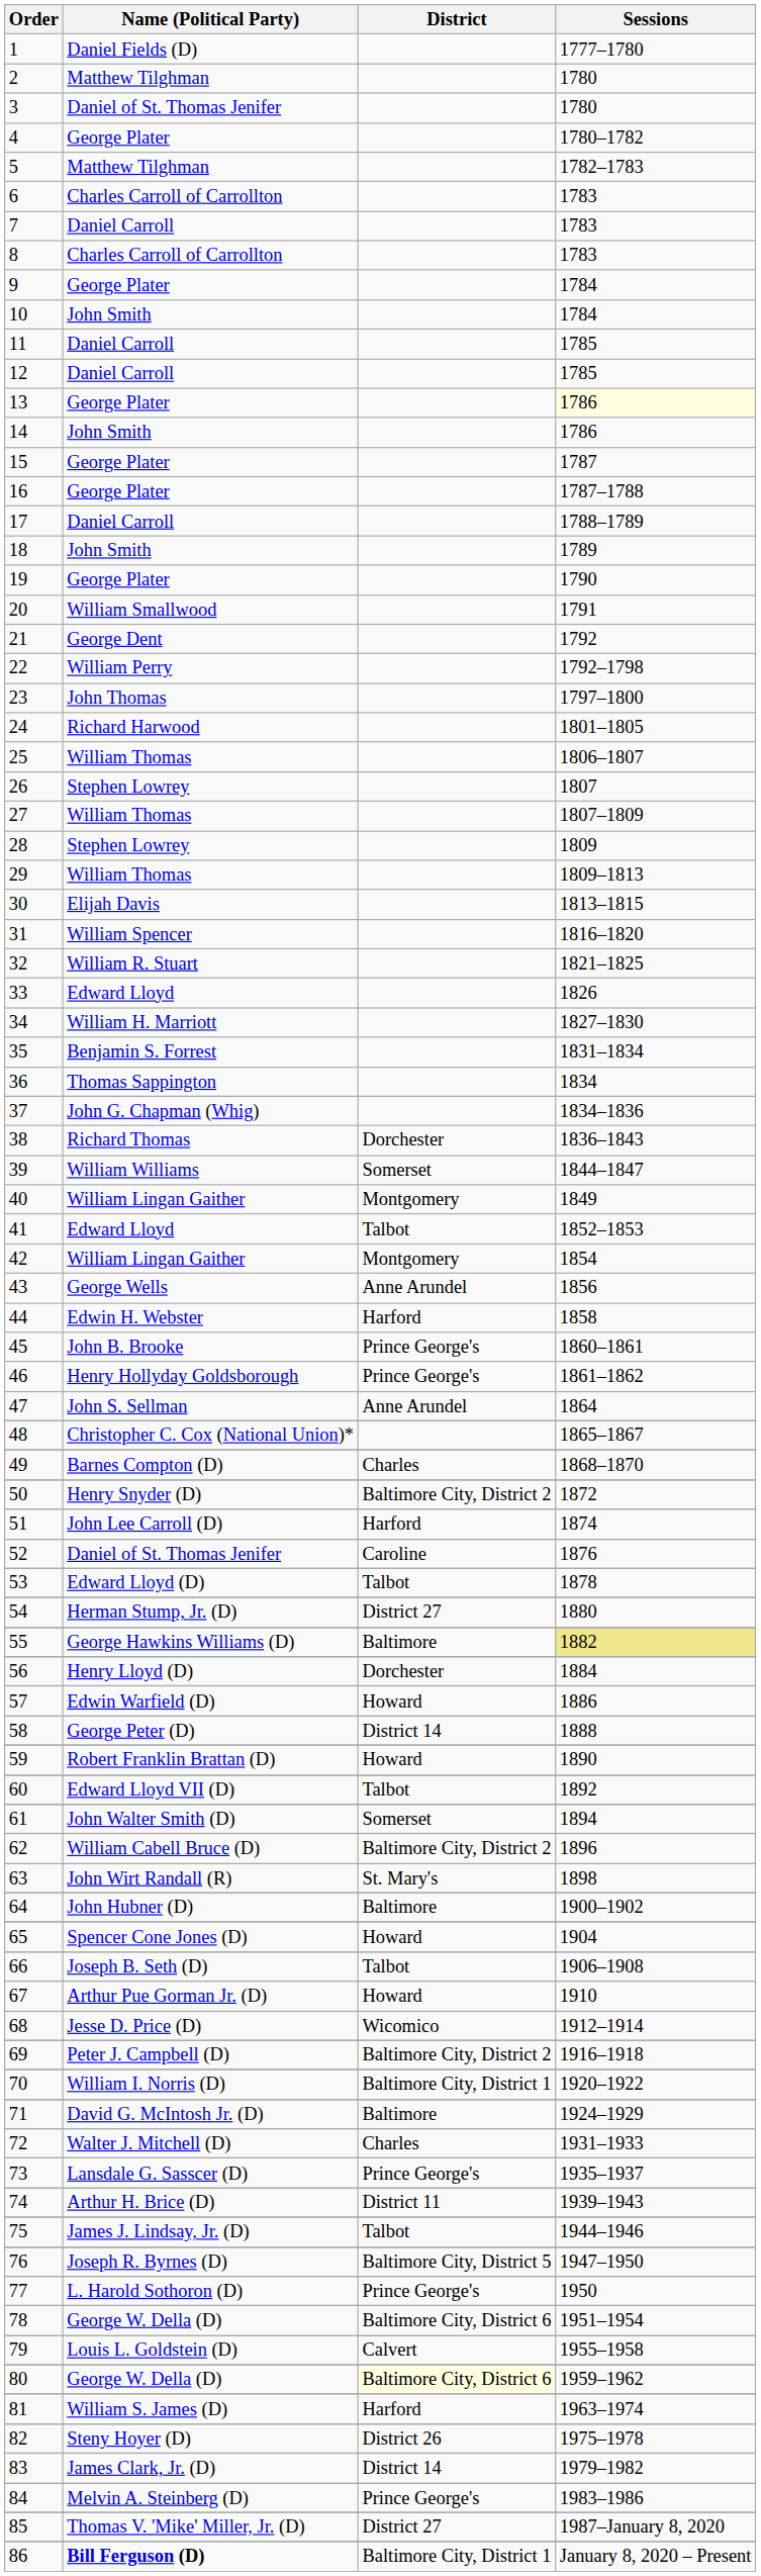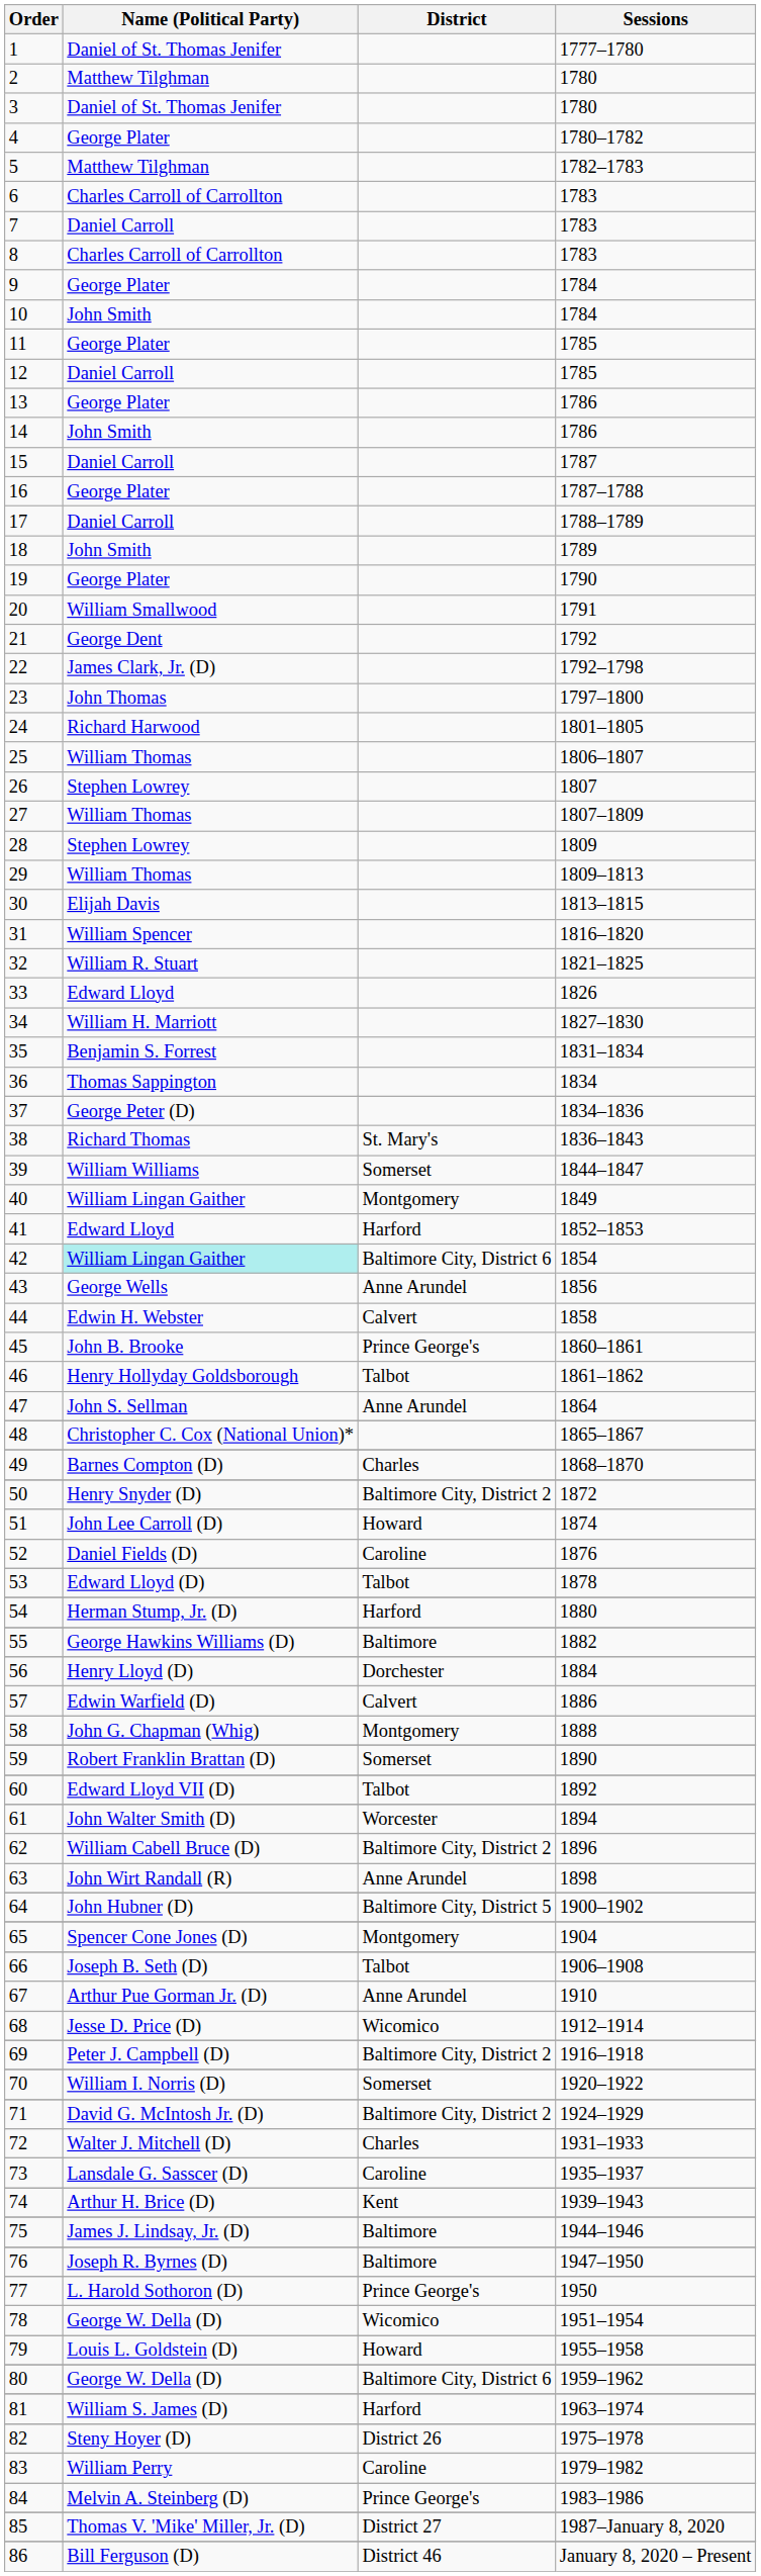1 | Name (Political Party): Daniel Fields (D) -> Daniel of St. Thomas Jenifer
11 | Name (Political Party): Daniel Carroll -> George Plater
13 | Sessions: lightyellow background -> no background
15 | Name (Political Party): George Plater -> Daniel Carroll
22 | Name (Political Party): William Perry -> James Clark, Jr. (D)
37 | Name (Political Party): John G. Chapman (Whig) -> George Peter (D)
38 | District: Dorchester -> St. Mary's
41 | District: Talbot -> Harford
42 | Name (Political Party): no background -> paleturquoise background
42 | District: Montgomery -> Baltimore City, District 6
44 | District: Harford -> Calvert
46 | District: Prince George's -> Talbot
51 | District: Harford -> Howard
52 | Name (Political Party): Daniel of St. Thomas Jenifer -> Daniel Fields (D)
54 | District: District 27 -> Harford
55 | Sessions: khaki background -> no background
57 | District: Howard -> Calvert
58 | Name (Political Party): George Peter (D) -> John G. Chapman (Whig)
58 | District: District 14 -> Montgomery
59 | District: Howard -> Somerset
61 | District: Somerset -> Worcester
63 | District: St. Mary's -> Anne Arundel
64 | District: Baltimore -> Baltimore City, District 5
65 | District: Howard -> Montgomery
67 | District: Howard -> Anne Arundel
70 | District: Baltimore City, District 1 -> Somerset
71 | District: Baltimore -> Baltimore City, District 2
73 | District: Prince George's -> Caroline
74 | District: District 11 -> Kent
75 | District: Talbot -> Baltimore
76 | District: Baltimore City, District 5 -> Baltimore
78 | District: Baltimore City, District 6 -> Wicomico
79 | District: Calvert -> Howard
80 | District: lightyellow background -> no background
83 | Name (Political Party): James Clark, Jr. (D) -> William Perry
83 | District: District 14 -> Caroline
86 | Name (Political Party): bold -> normal
86 | District: Baltimore City, District 1 -> District 46
